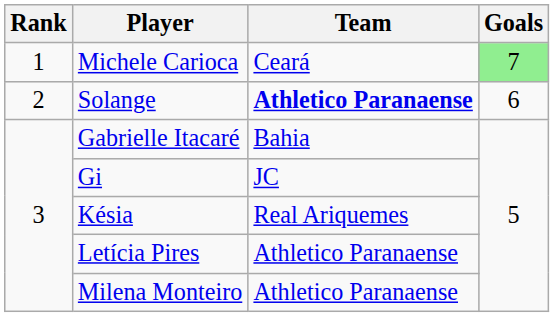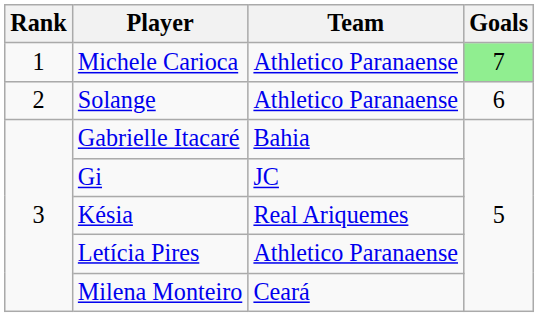Michele Carioca | Team: Ceará -> Athletico Paranaense
Solange | Team: bold -> normal
Milena Monteiro | Team: Athletico Paranaense -> Ceará
